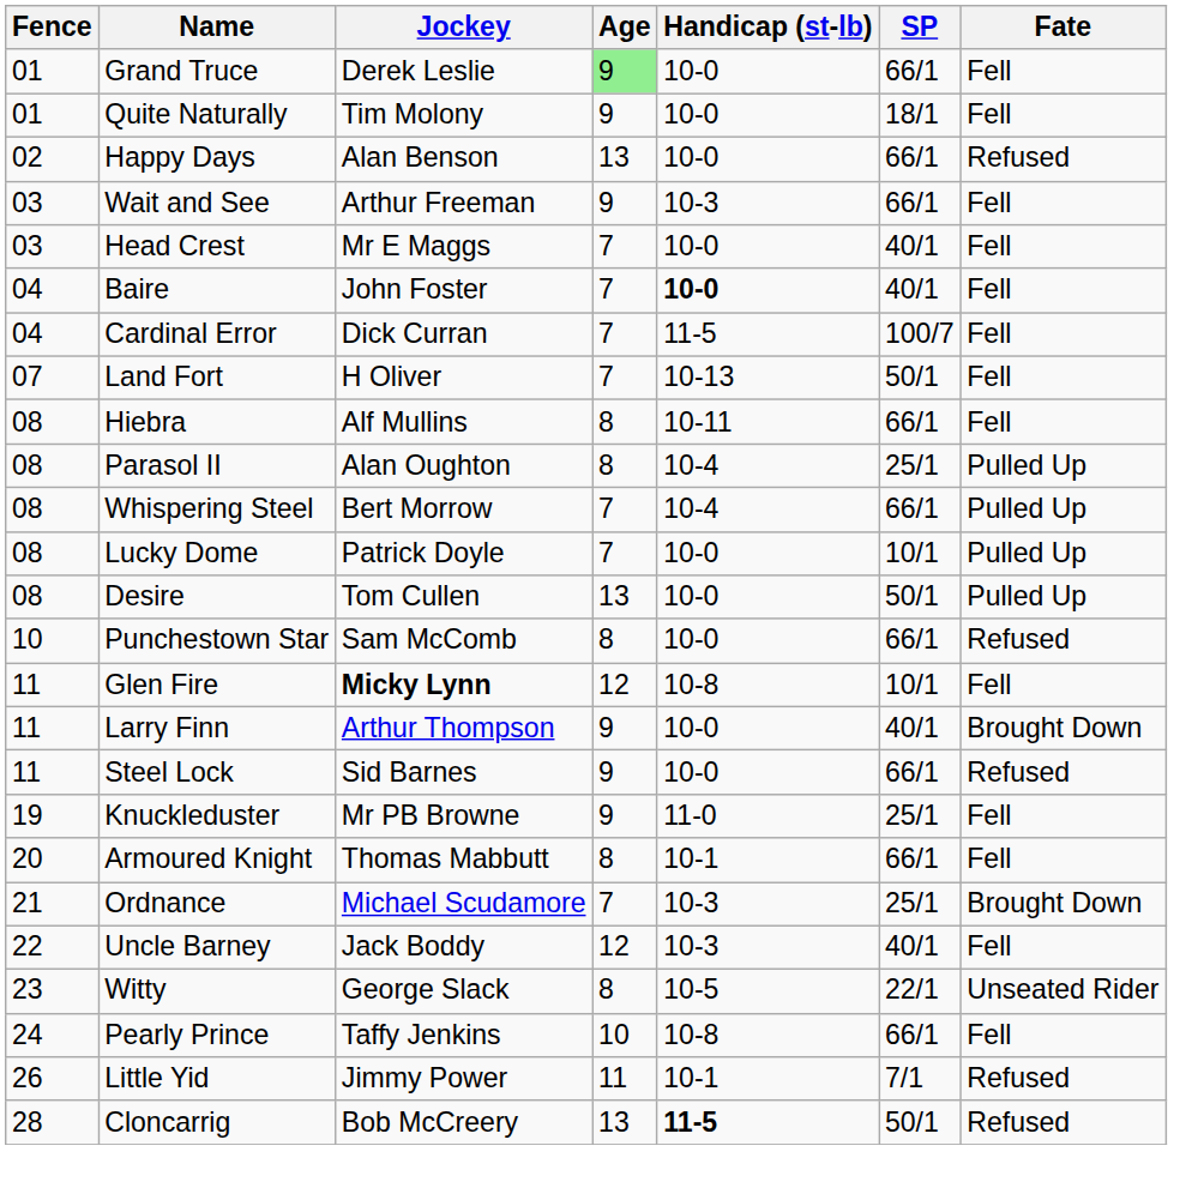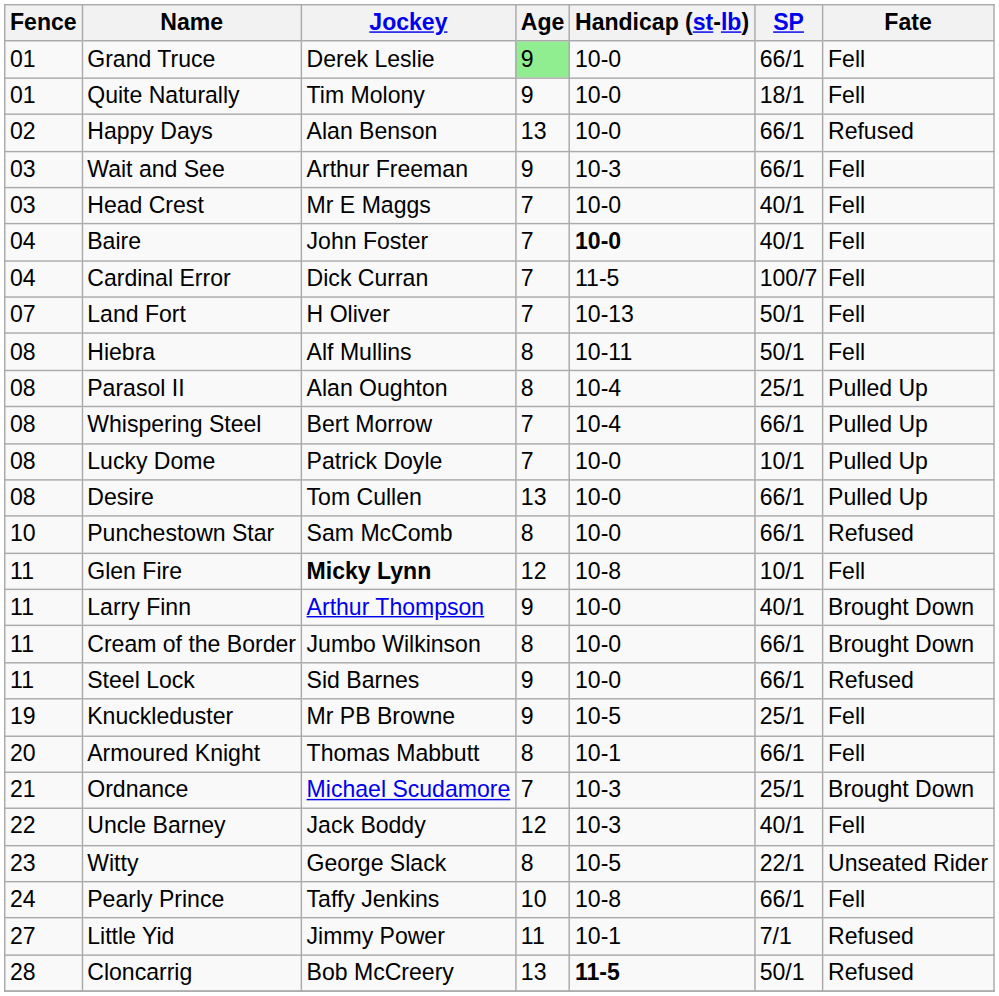Hiebra | SP: 66/1 -> 50/1
Desire | SP: 50/1 -> 66/1
+ row: 11 | Cream of the Border | Jumbo Wilkinson | 8 | 10-0 | 66/1 | Brought Down
Knuckleduster | Handicap (st-lb): 11-0 -> 10-5
Little Yid | Fence: 26 -> 27
